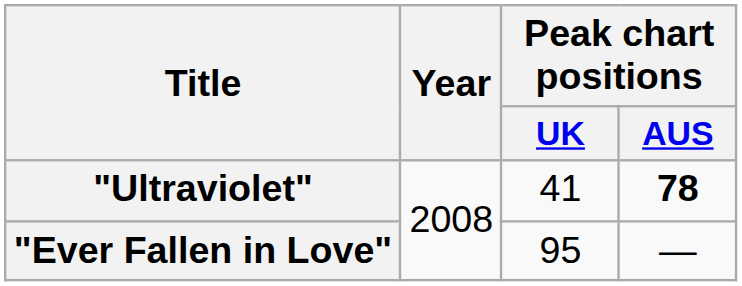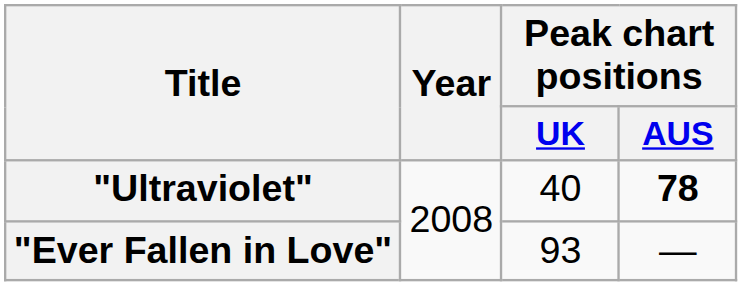"Ultraviolet" | Peak chart positions / UK: 41 -> 40
"Ever Fallen in Love" | Peak chart positions / UK: 95 -> 93
